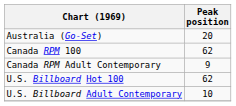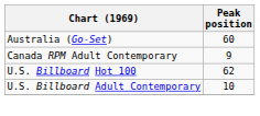Australia (Go-Set) | Peak position: 20 -> 60
- row: Canada RPM 100 | 62
